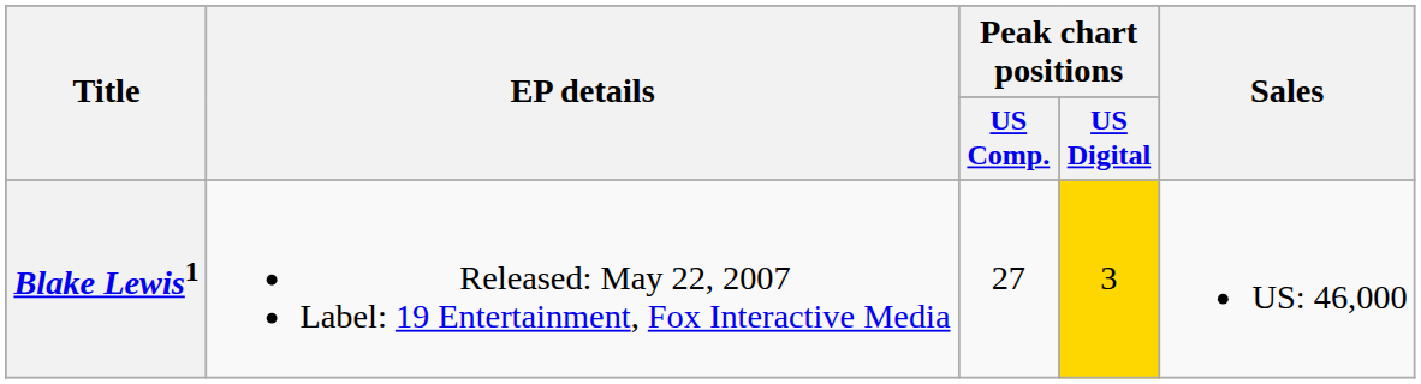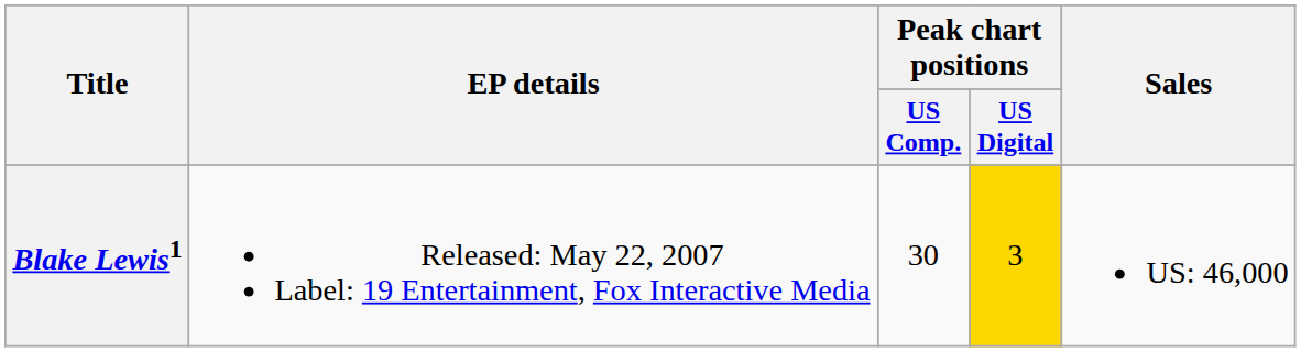Blake Lewis1 | Peak chart positions / US Comp.: 27 -> 30
